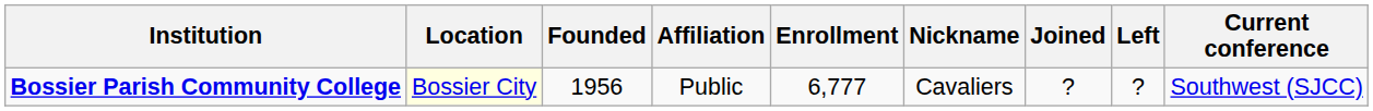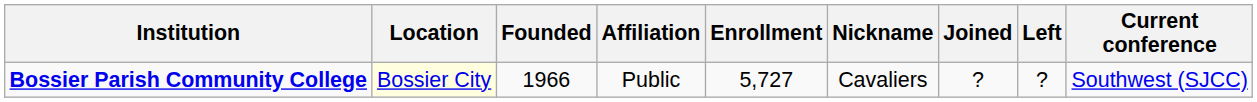Bossier Parish Community College | Founded: 1956 -> 1966
Bossier Parish Community College | Enrollment: 6,777 -> 5,727
